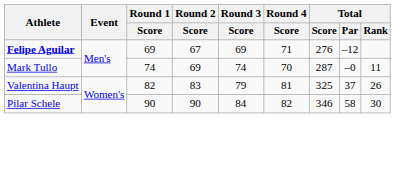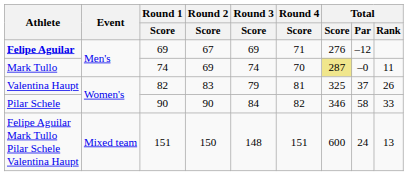Mark Tullo | Total / Score: no background -> khaki background
Pilar Schele | Total / Rank: 30 -> 33
+ row: Felipe Aguilar Mark Tullo Pilar Schele Valentina Haupt | Mixed team | 151 | 150 | 148 | 151 | 600 | 24 | 13
